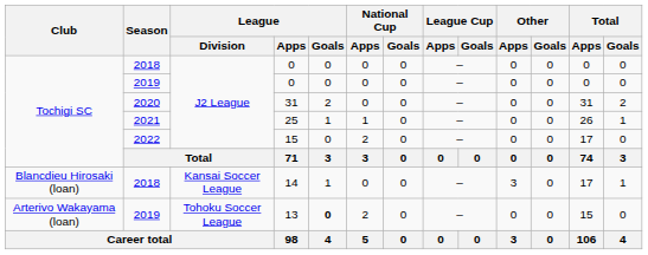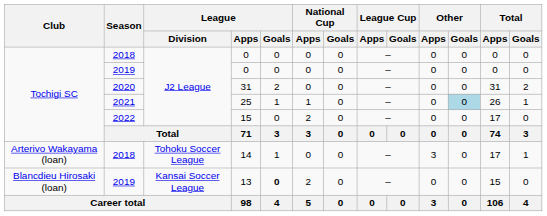25 | Other / Goals: no background -> lightblue background
14 | Club: Blancdieu Hirosaki (loan) -> Arterivo Wakayama (loan)
14 | League / Division: Kansai Soccer League -> Tohoku Soccer League
13 | Club: Arterivo Wakayama (loan) -> Blancdieu Hirosaki (loan)
13 | League / Division: Tohoku Soccer League -> Kansai Soccer League
